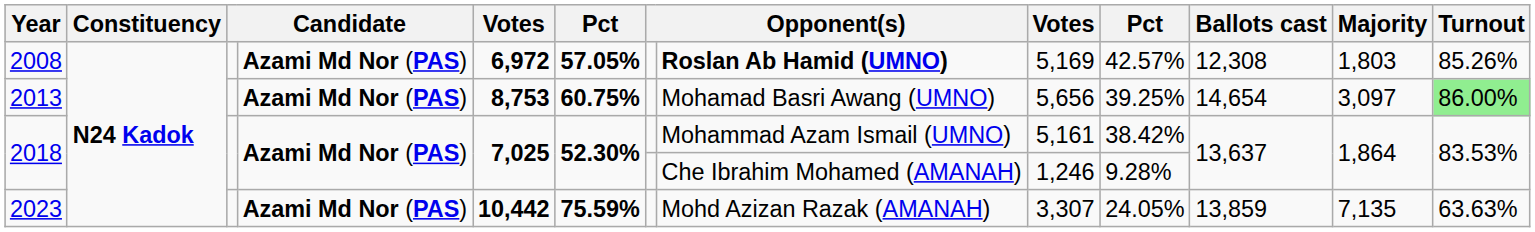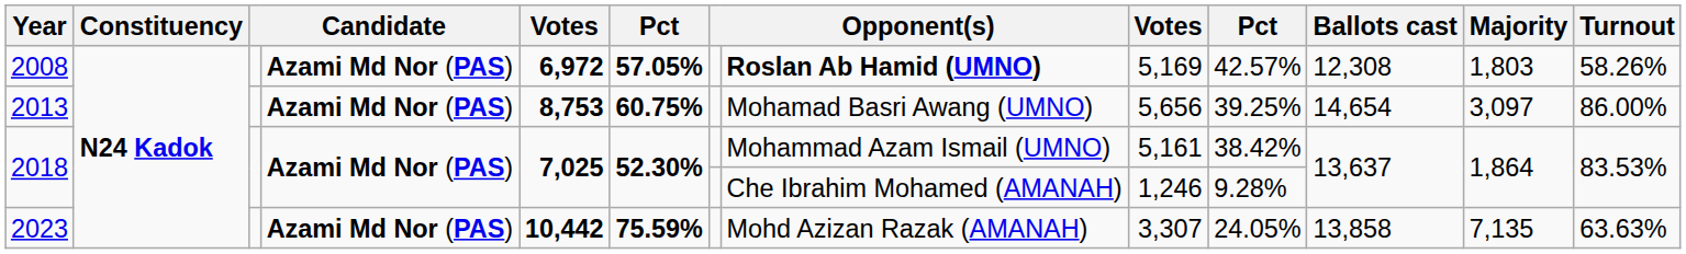2008 | Turnout: 85.26% -> 58.26%
2013 | Turnout: lightgreen background -> no background
2023 | Ballots cast: 13,859 -> 13,858
